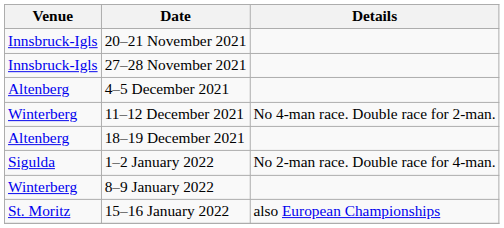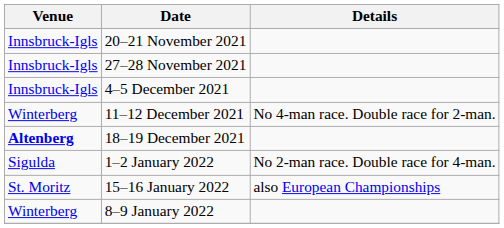4–5 December 2021 | Venue: Altenberg -> Innsbruck-Igls
18–19 December 2021 | Venue: normal -> bold
rows swapped: 8–9 January 2022 <-> 15–16 January 2022
